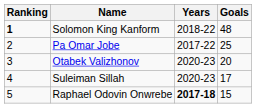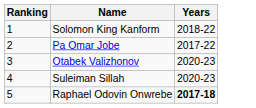- column: Goals | 48 | 25 | 20 | 17 | 15
Solomon King Kanform | Ranking: bold -> normal
